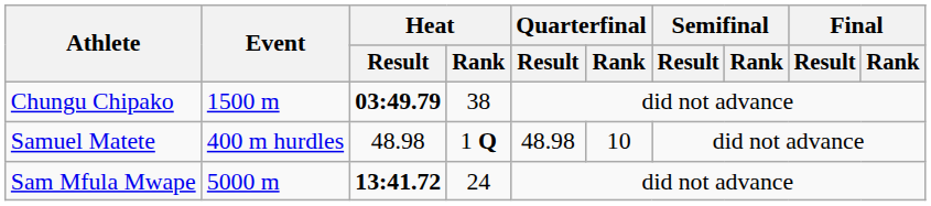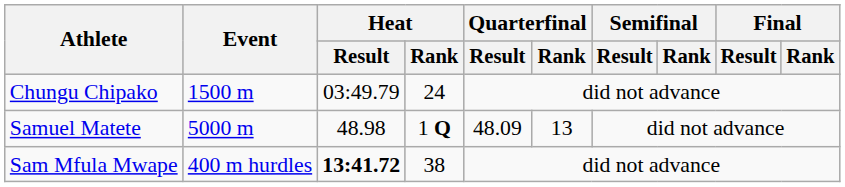Chungu Chipako | Heat / Result: bold -> normal
Chungu Chipako | Heat / Rank: 38 -> 24
Samuel Matete | Event: 400 m hurdles -> 5000 m
Samuel Matete | Quarterfinal / Result: 48.98 -> 48.09
Samuel Matete | Quarterfinal / Rank: 10 -> 13
Sam Mfula Mwape | Event: 5000 m -> 400 m hurdles
Sam Mfula Mwape | Heat / Rank: 24 -> 38
